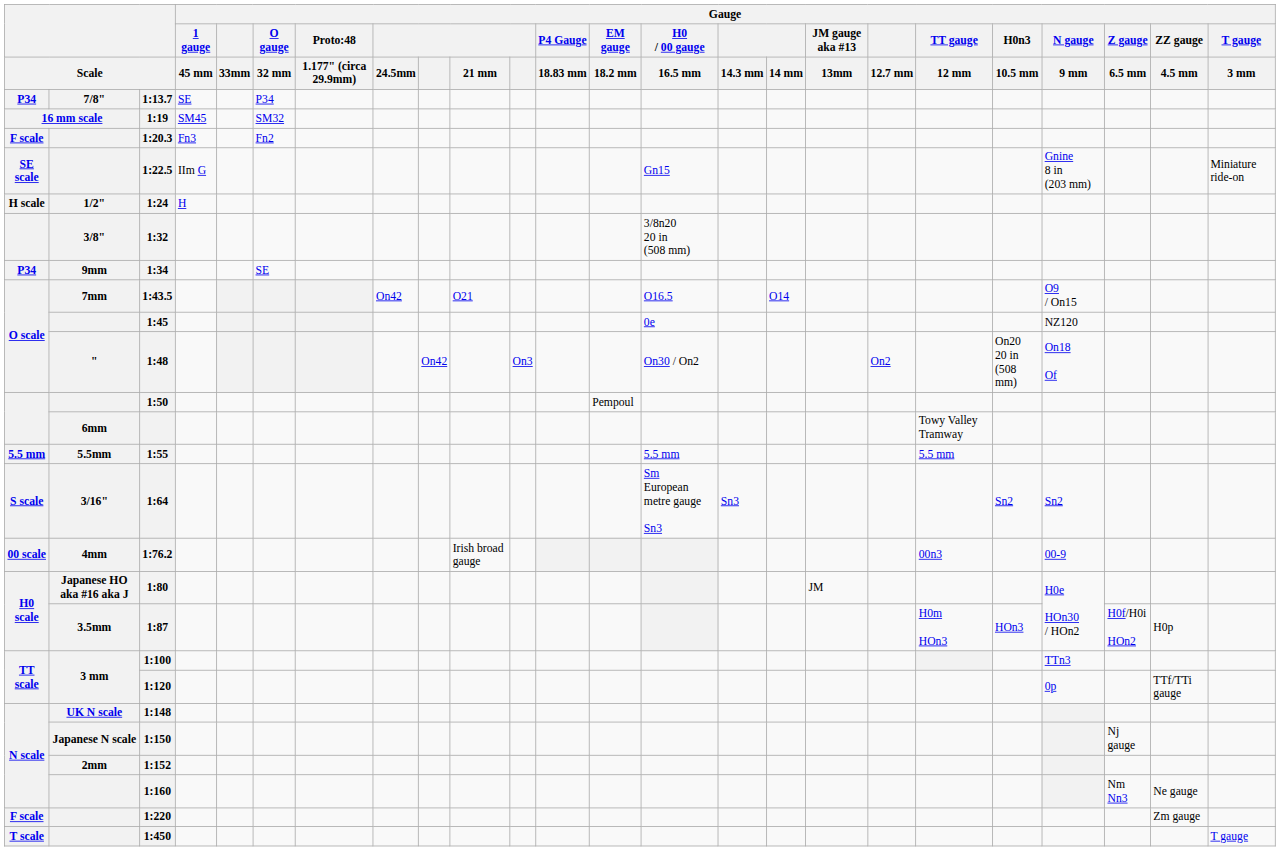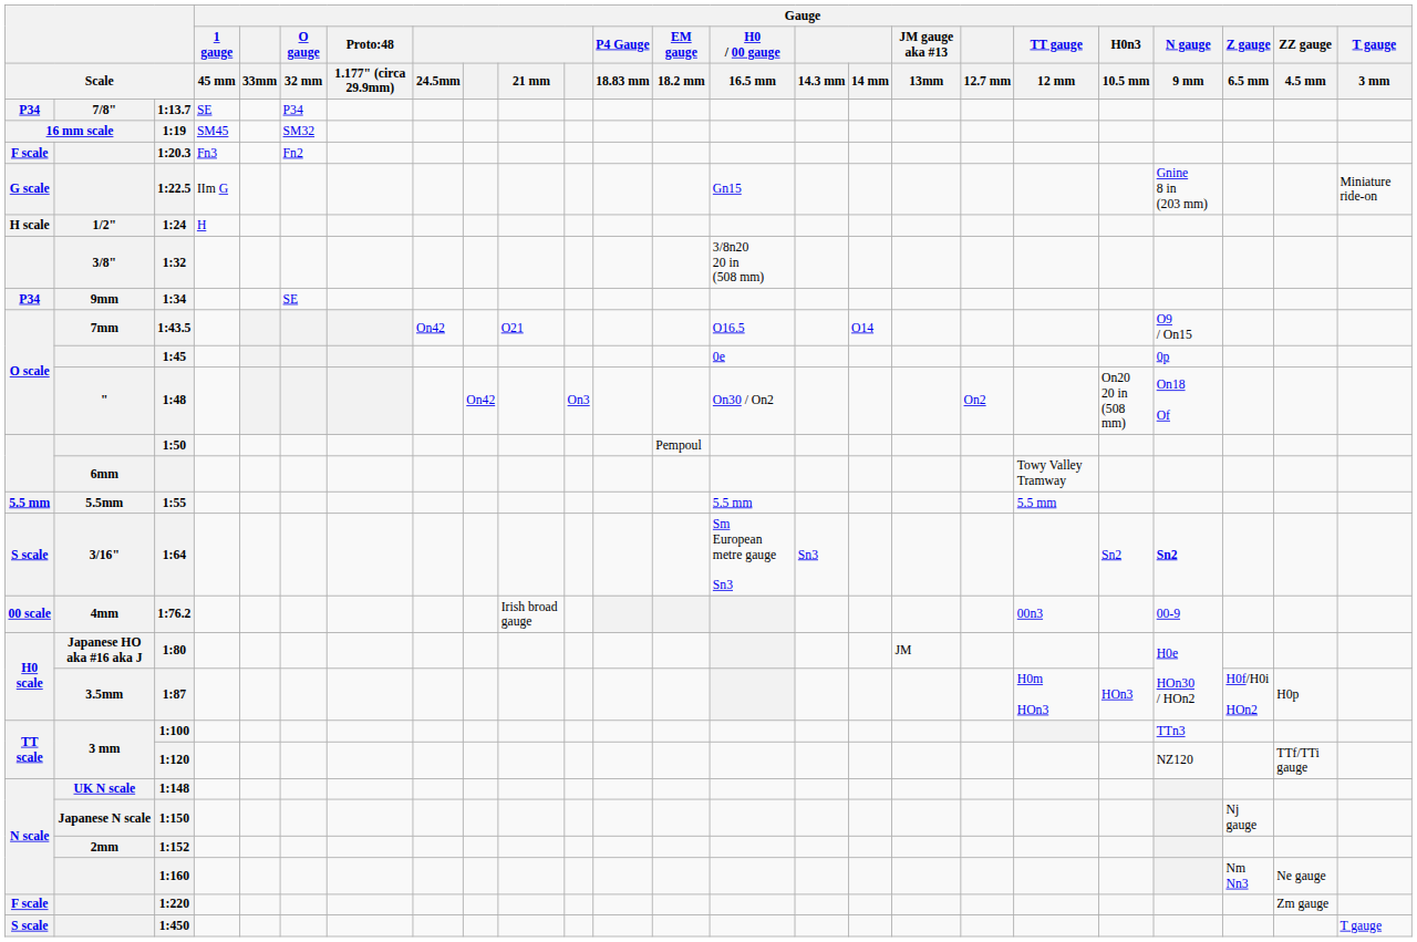1:22.5 | column 1: SE scale -> G scale
1:45 | Gauge / N gauge / 9 mm: NZ120 -> 0p
1:64 | Gauge / N gauge / 9 mm: normal -> bold
1:120 | Gauge / N gauge / 9 mm: 0p -> NZ120
1:450 | column 1: T scale -> S scale
